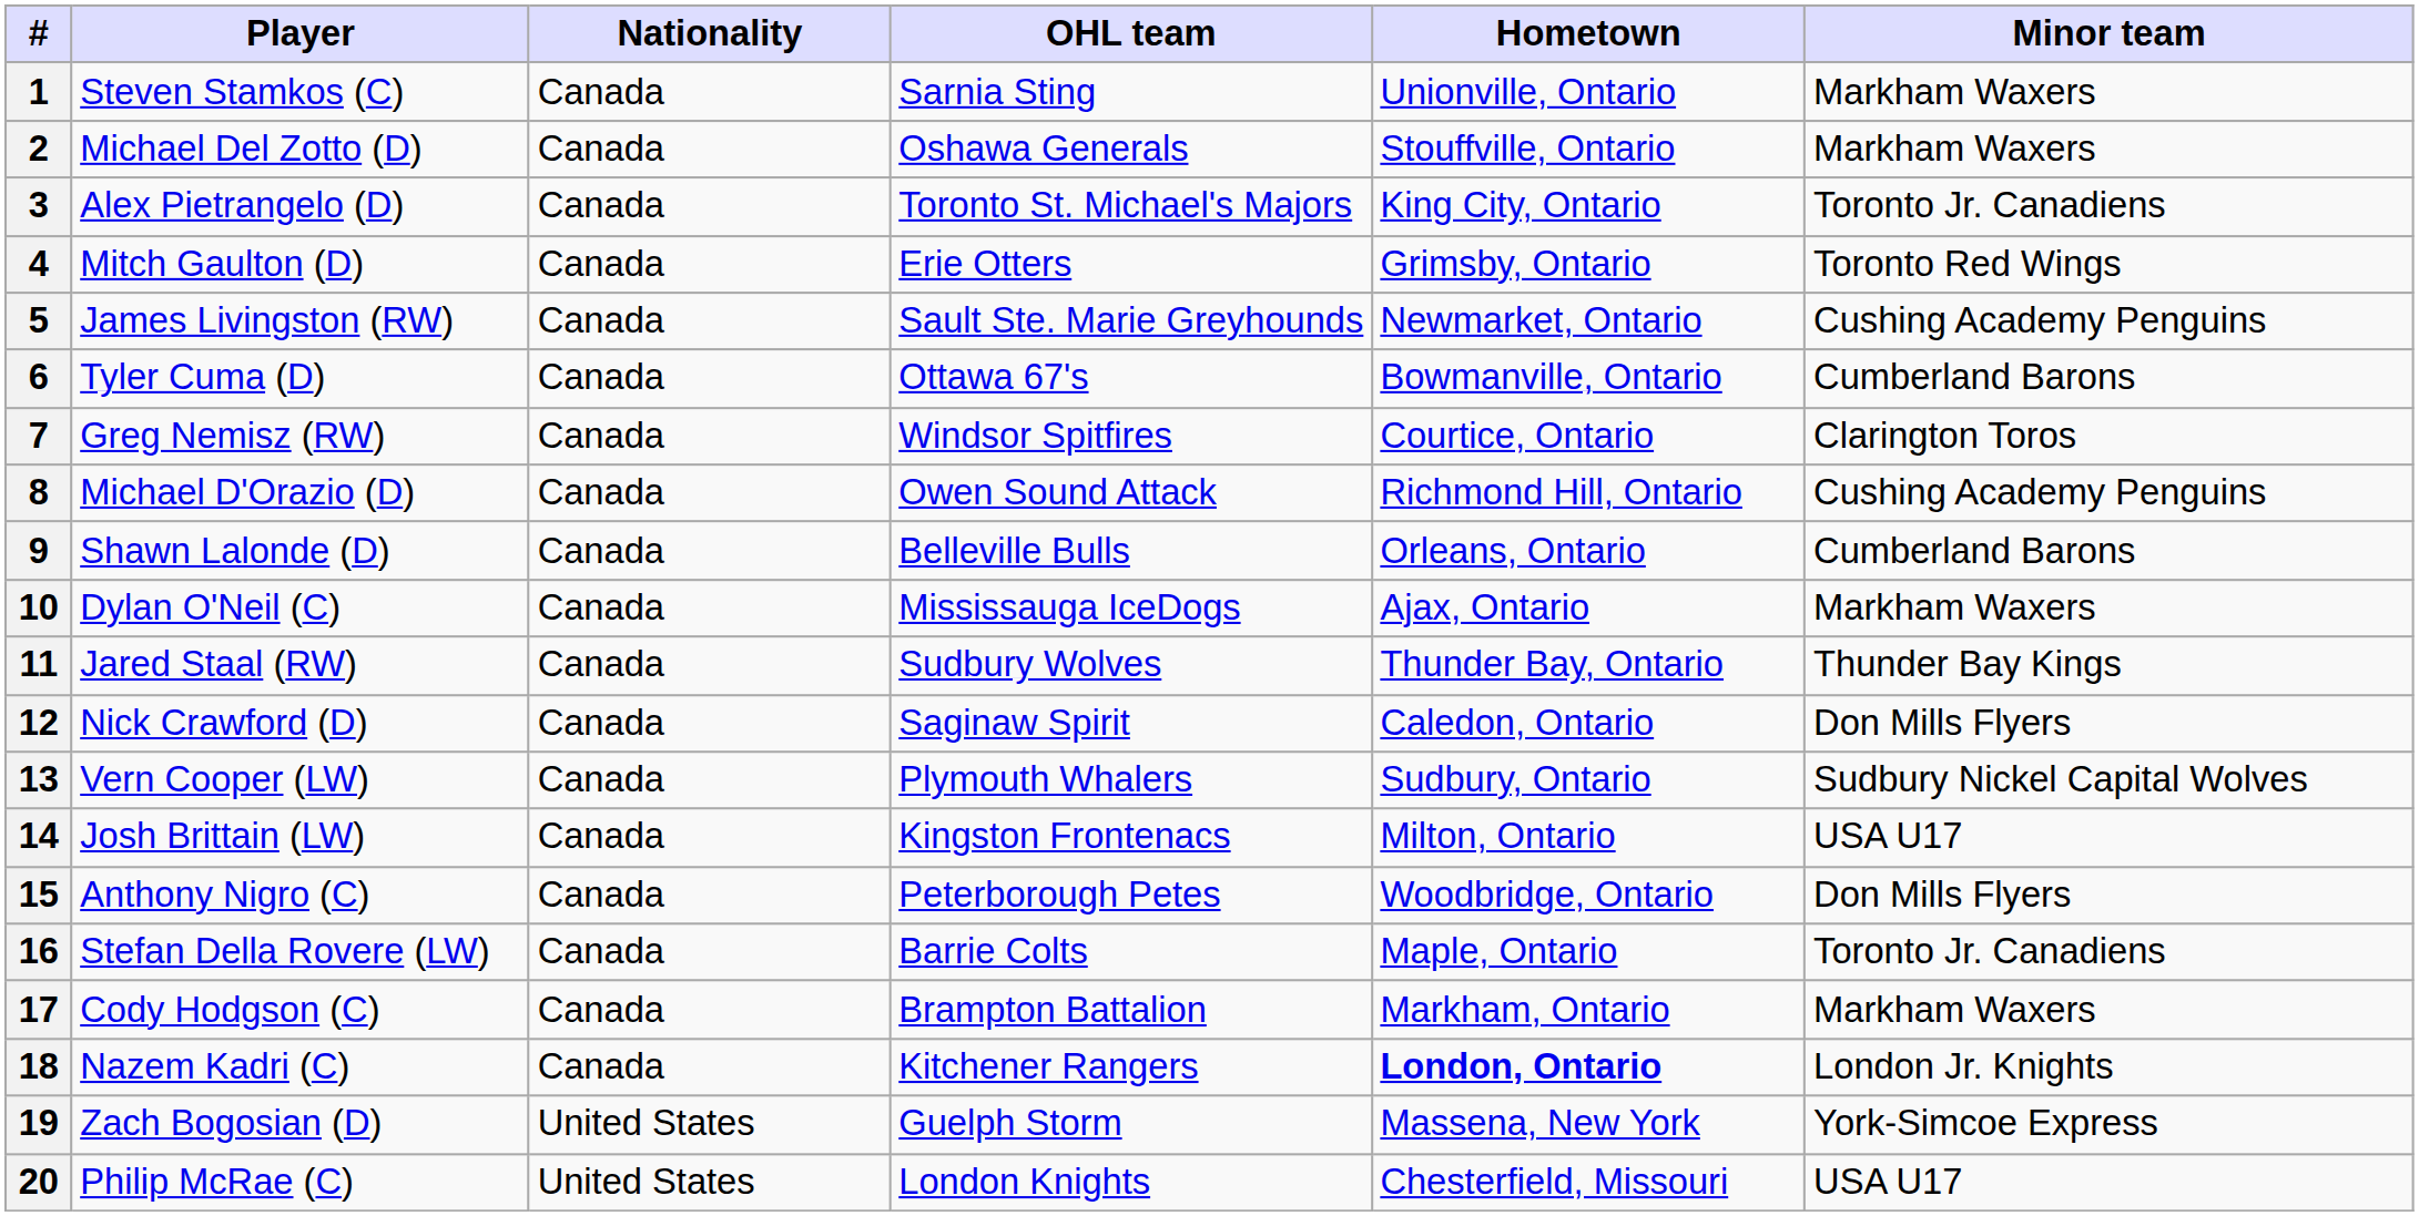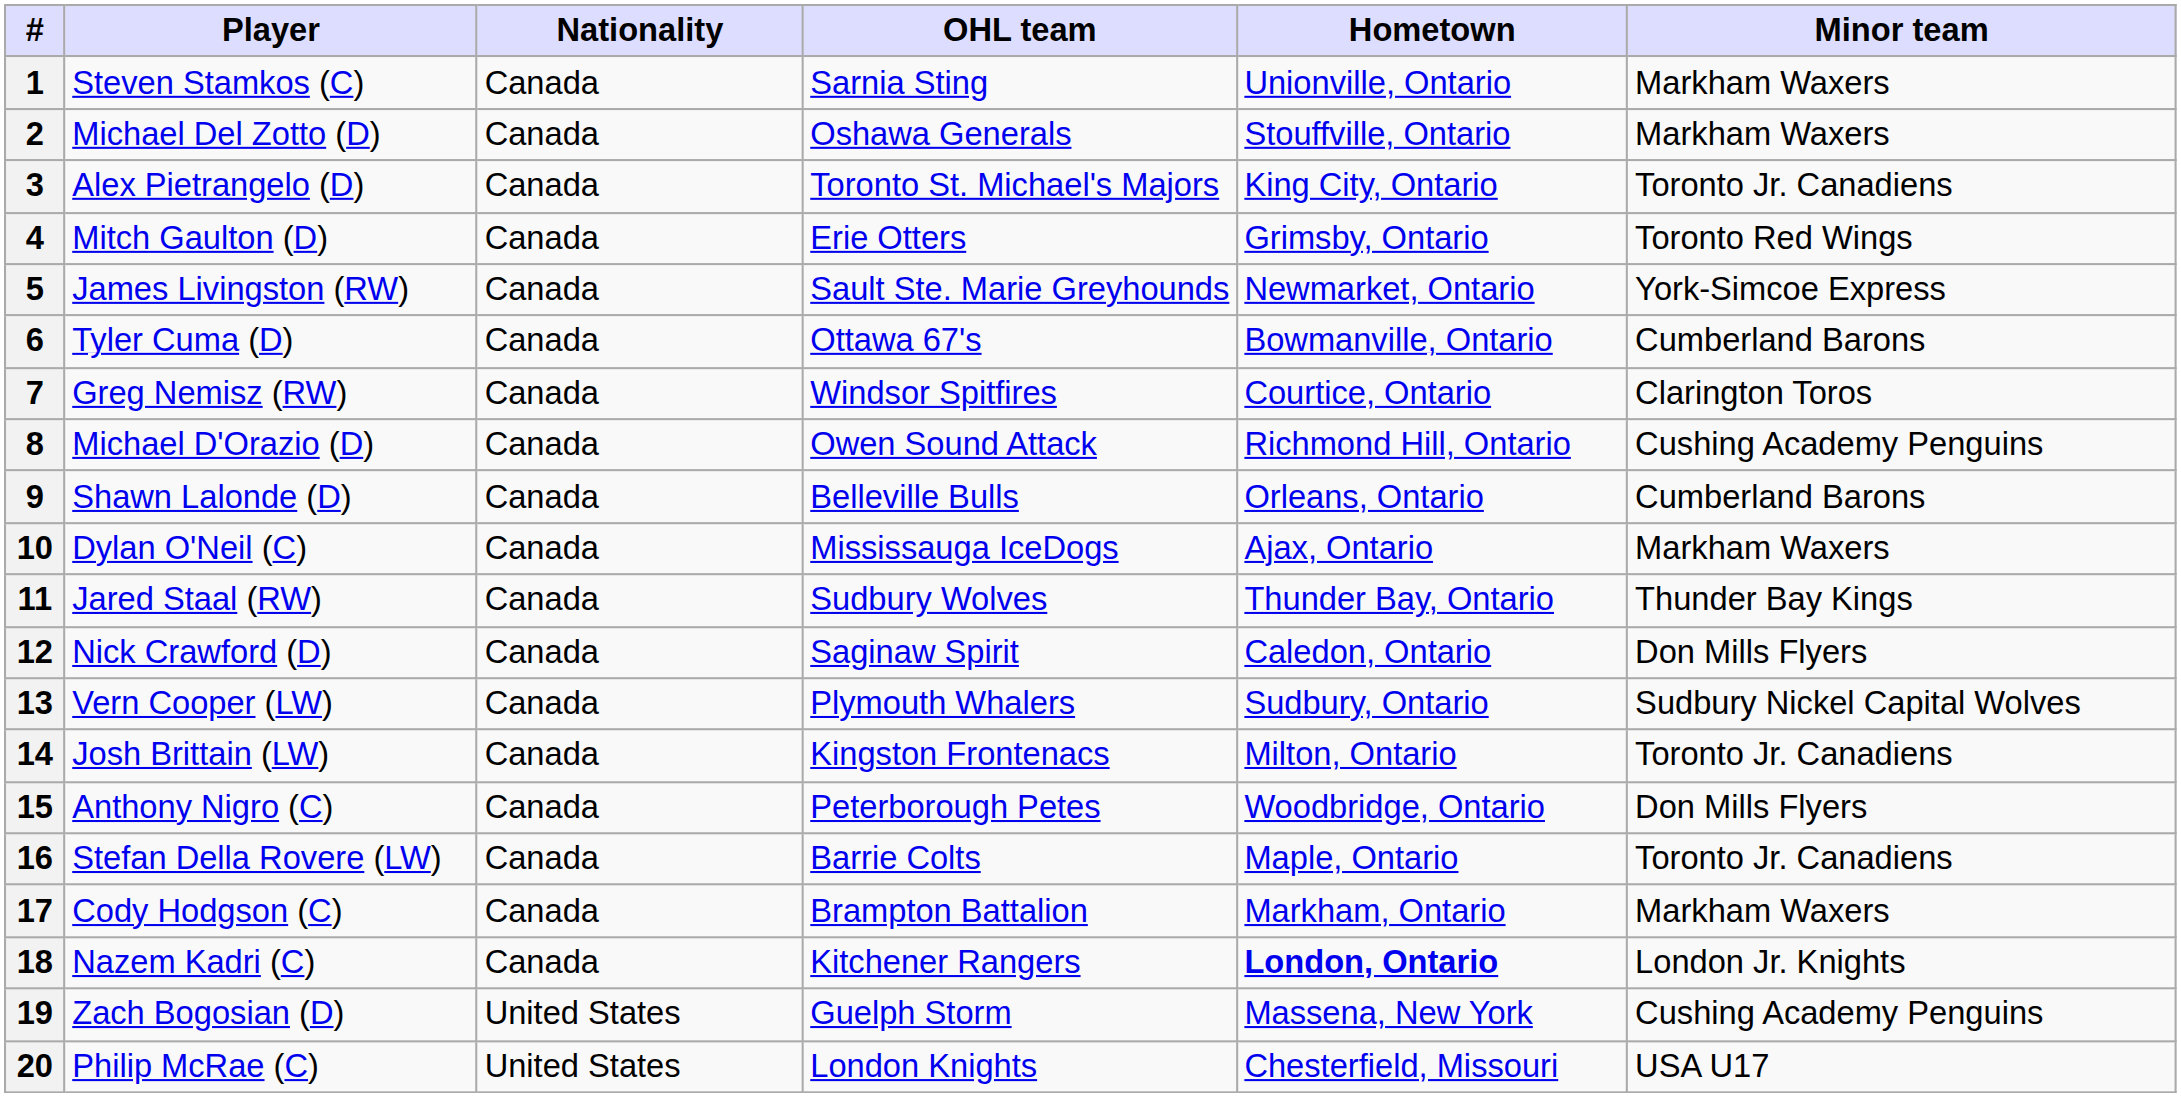5 | Minor team: Cushing Academy Penguins -> York-Simcoe Express
14 | Minor team: USA U17 -> Toronto Jr. Canadiens
19 | Minor team: York-Simcoe Express -> Cushing Academy Penguins
